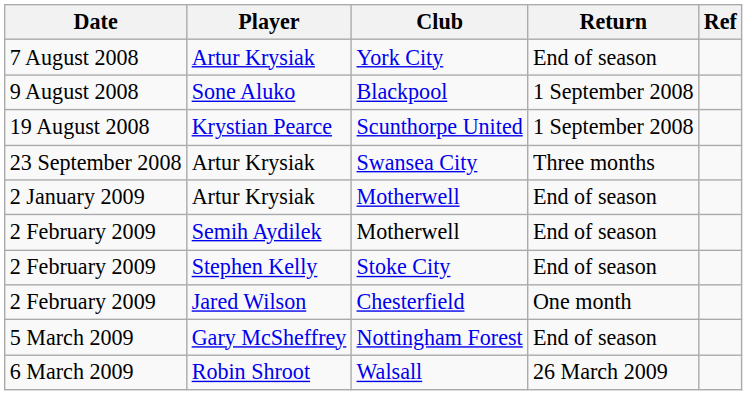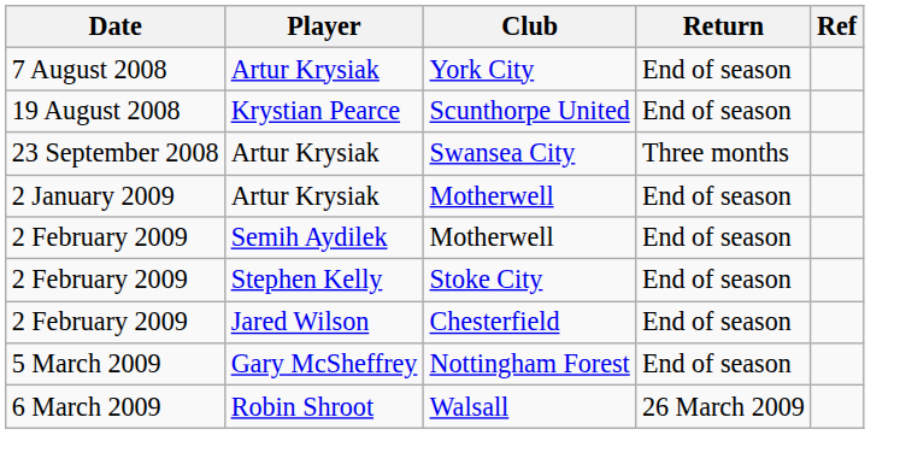- row: 9 August 2008 | Sone Aluko | Blackpool | 1 September 2008
Scunthorpe United | Return: 1 September 2008 -> End of season
Chesterfield | Return: One month -> End of season
